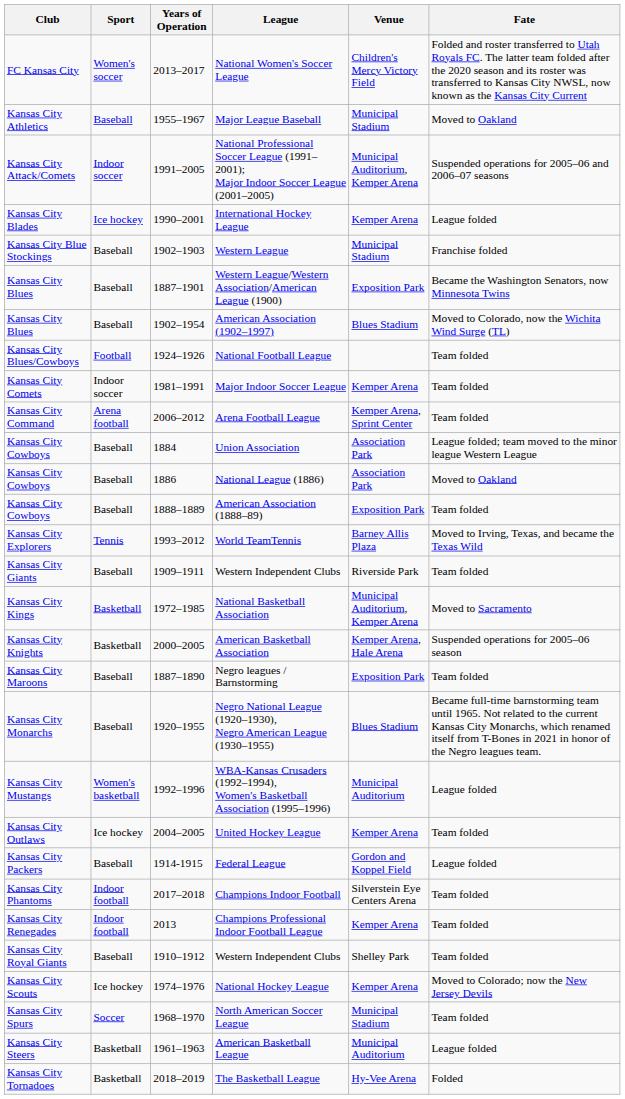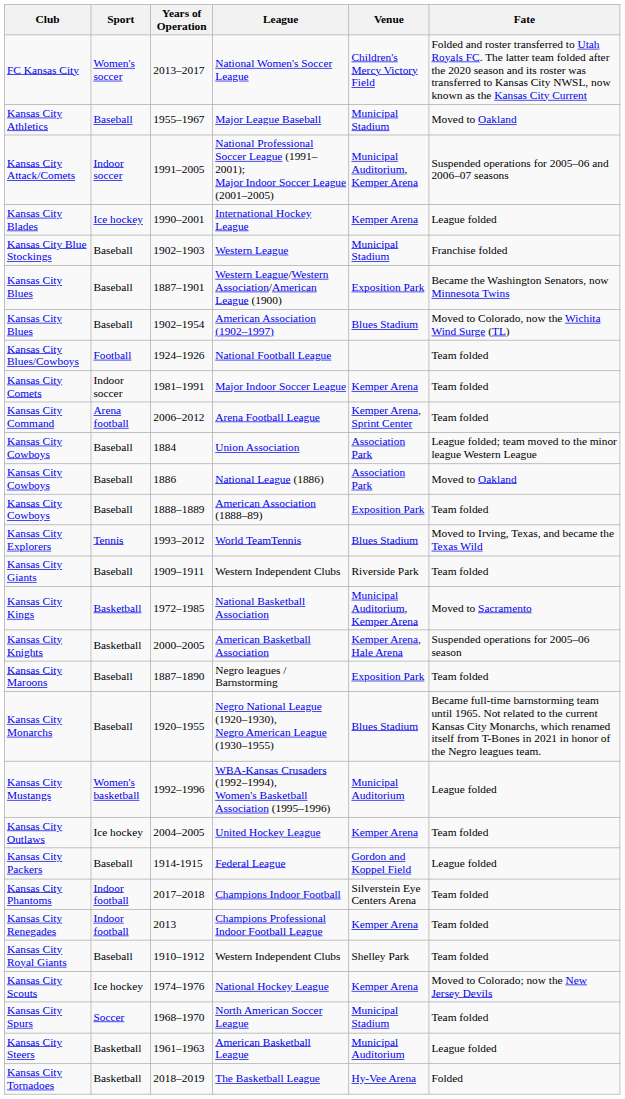World TeamTennis | Venue: Barney Allis Plaza -> Blues Stadium
